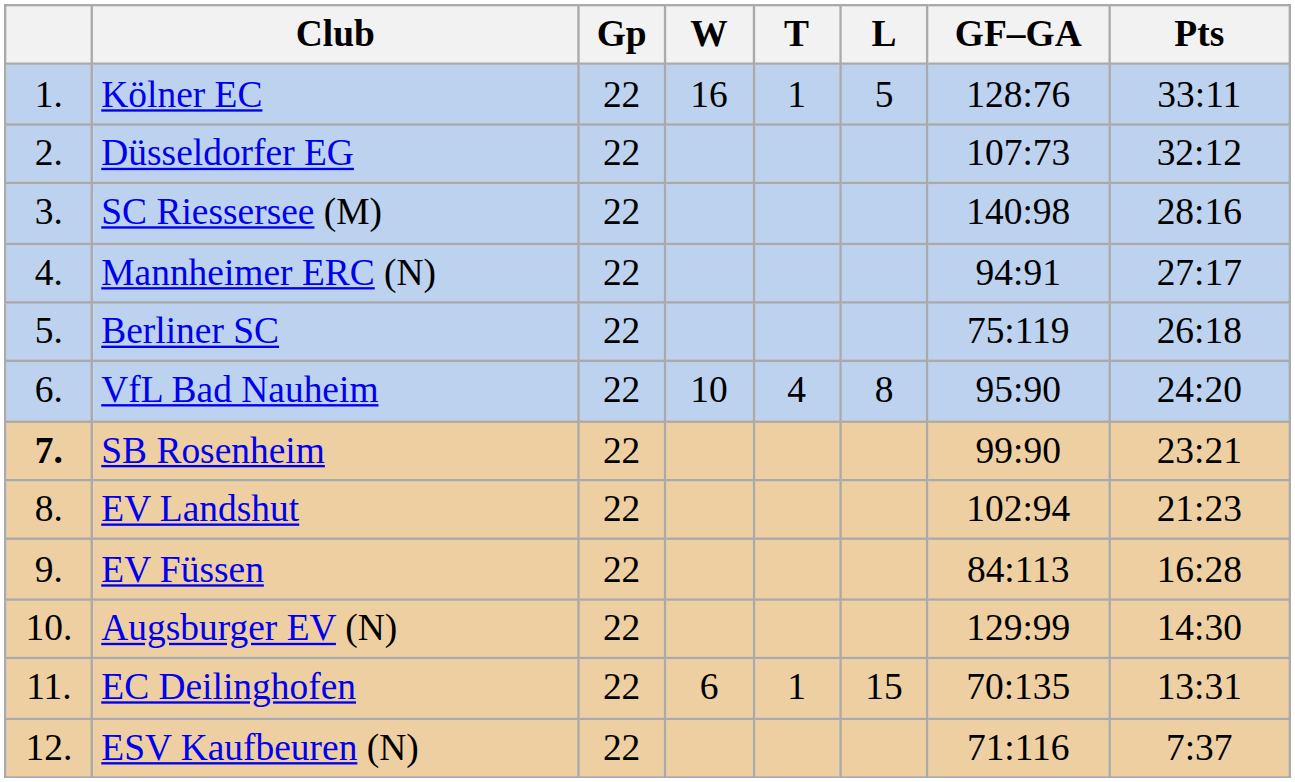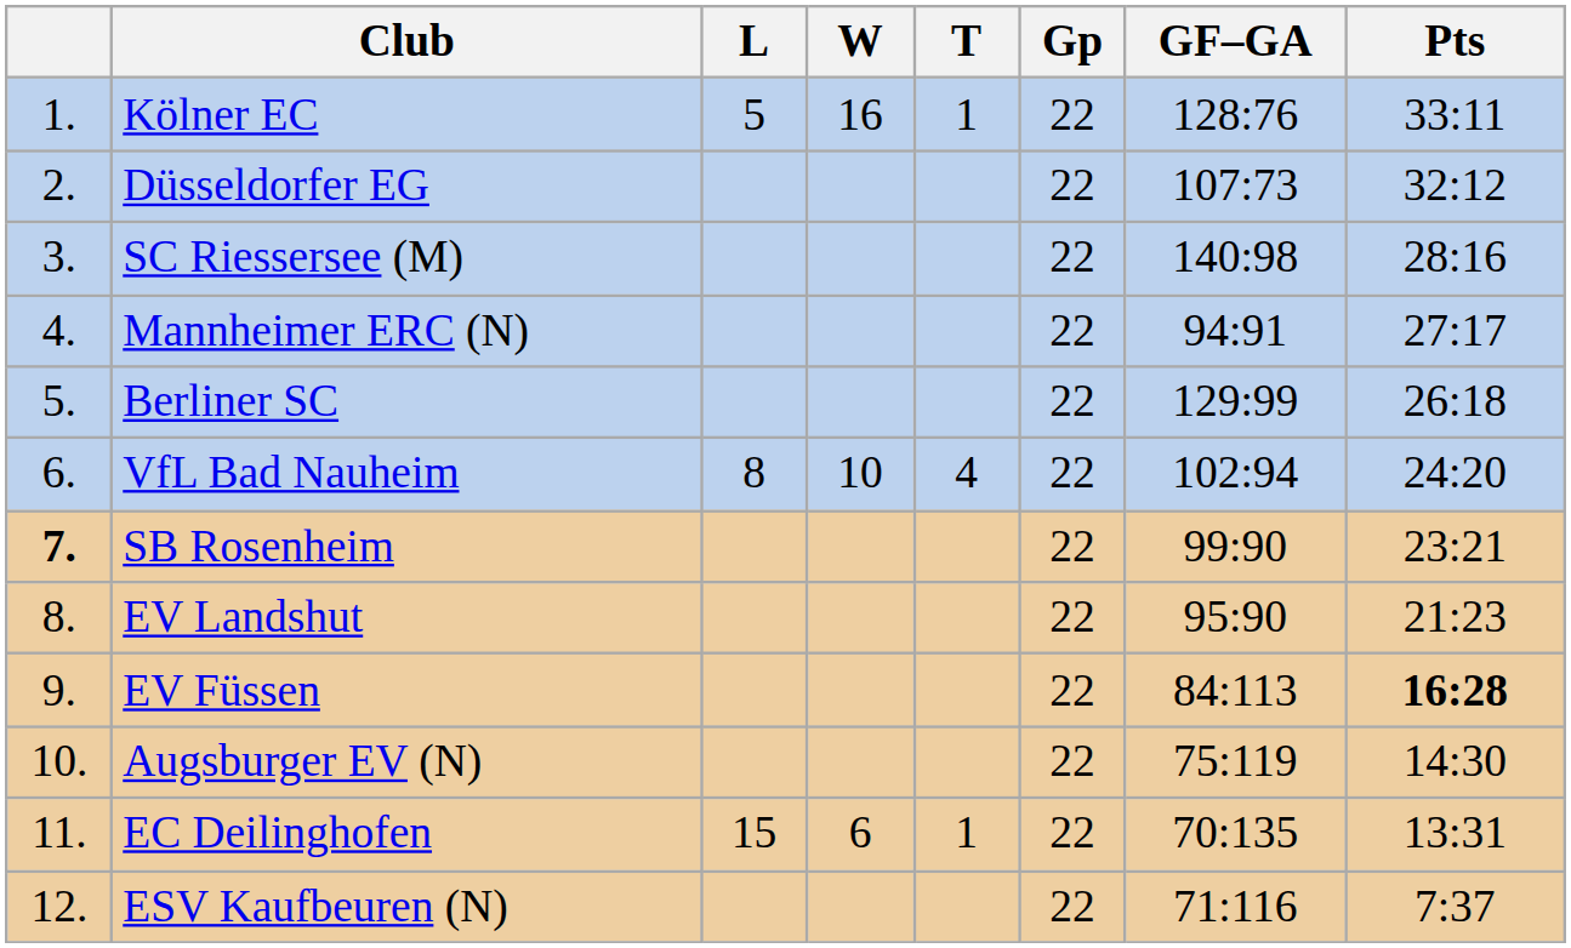columns swapped: Gp <-> L
Berliner SC | GF–GA: 75:119 -> 129:99
VfL Bad Nauheim | GF–GA: 95:90 -> 102:94
EV Landshut | GF–GA: 102:94 -> 95:90
EV Füssen | Pts: normal -> bold
Augsburger EV (N) | GF–GA: 129:99 -> 75:119
